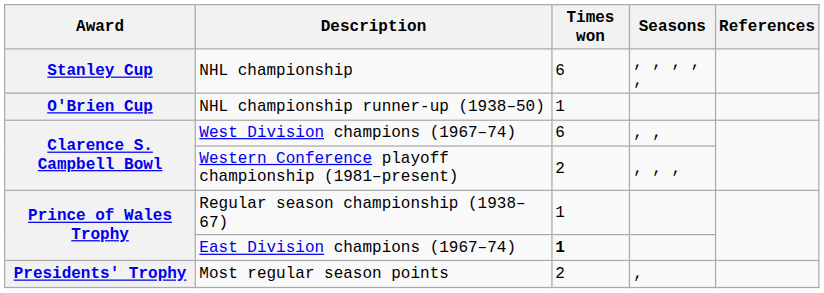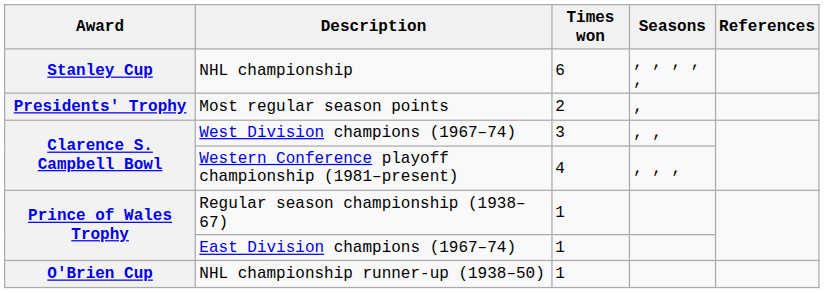rows swapped: NHL championship runner-up (1938–50) <-> Most regular season points
West Division champions (1967–74) | Times won: 6 -> 3
Western Conference playoff championship (1981–present) | Times won: 2 -> 4
East Division champions (1967–74) | Times won: bold -> normal
